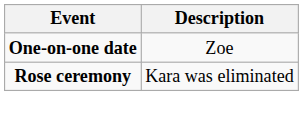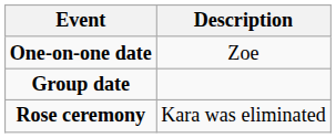+ row: Group date
